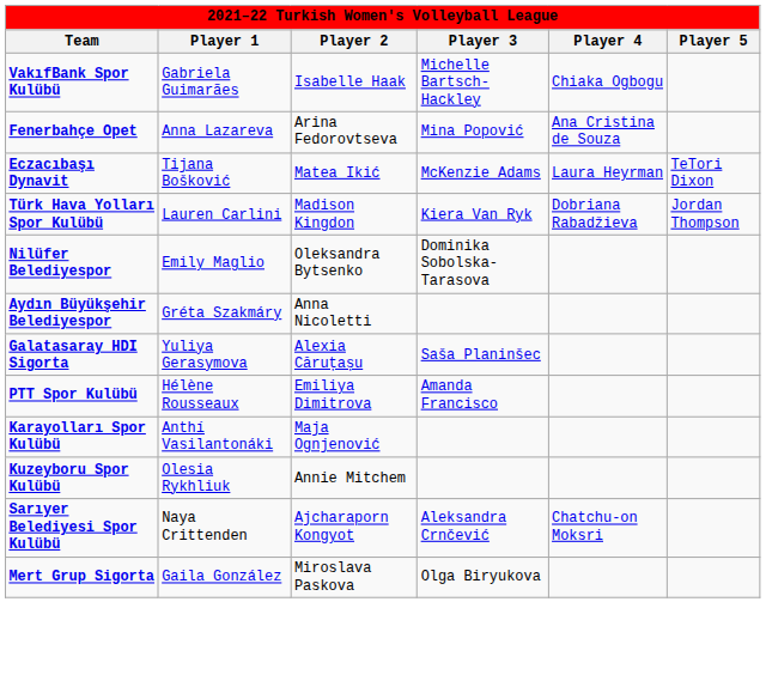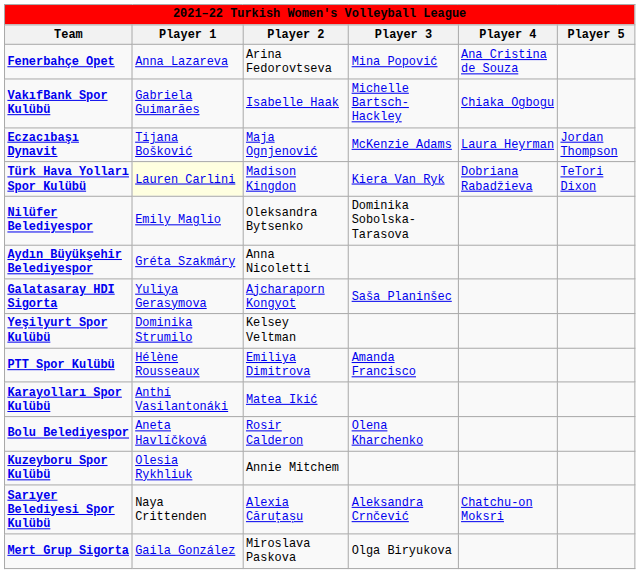rows swapped: VakıfBank Spor Kulübü <-> Fenerbahçe Opet
Eczacıbaşı Dynavit | Player 2: Matea Ikić -> Maja Ognjenović
Eczacıbaşı Dynavit | Player 5: TeTori Dixon -> Jordan Thompson
Türk Hava Yolları Spor Kulübü | Player 1: no background -> lightyellow background
Türk Hava Yolları Spor Kulübü | Player 5: Jordan Thompson -> TeTori Dixon
Galatasaray HDI Sigorta | Player 2: Alexia Căruțașu -> Ajcharaporn Kongyot
+ row: Yeşilyurt Spor Kulübü | Dominika Strumilo | Kelsey Veltman
Karayolları Spor Kulübü | Player 2: Maja Ognjenović -> Matea Ikić
+ row: Bolu Belediyespor | Aneta Havlíčková | Rosir Calderon | Olena Kharchenko
Sarıyer Belediyesi Spor Kulübü | Player 2: Ajcharaporn Kongyot -> Alexia Căruțașu
